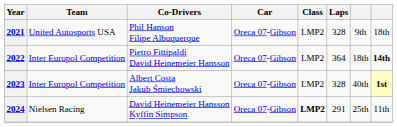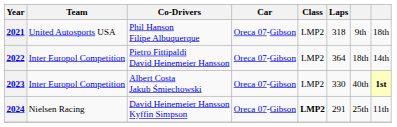2021 | Laps: 328 -> 318
2022 | column 8: bold -> normal
2023 | Laps: 328 -> 330
